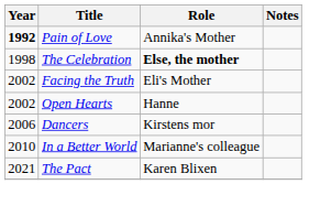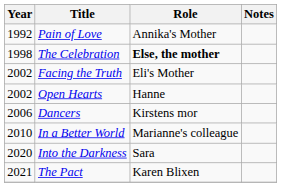Pain of Love | Year: bold -> normal
+ row: 2020 | Into the Darkness | Sara
